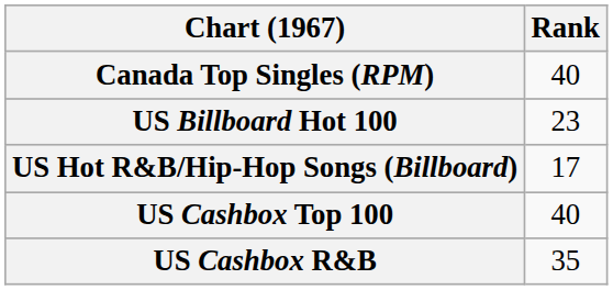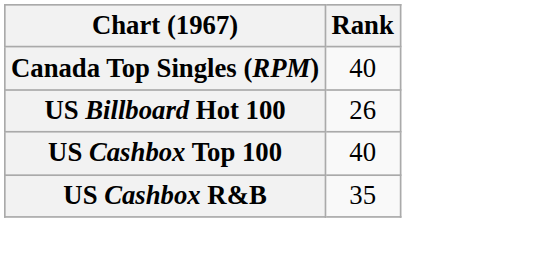US Billboard Hot 100 | Rank: 23 -> 26
- row: US Hot R&B/Hip-Hop Songs (Billboard) | 17
